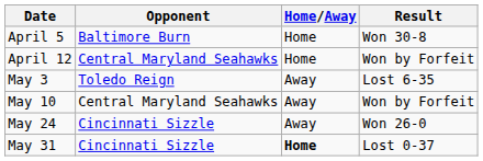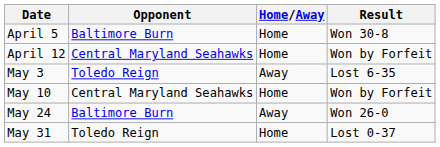May 10 | Home/Away: Away -> Home
May 24 | Opponent: Cincinnati Sizzle -> Baltimore Burn
May 31 | Opponent: Cincinnati Sizzle -> Toledo Reign
May 31 | Home/Away: bold -> normal
